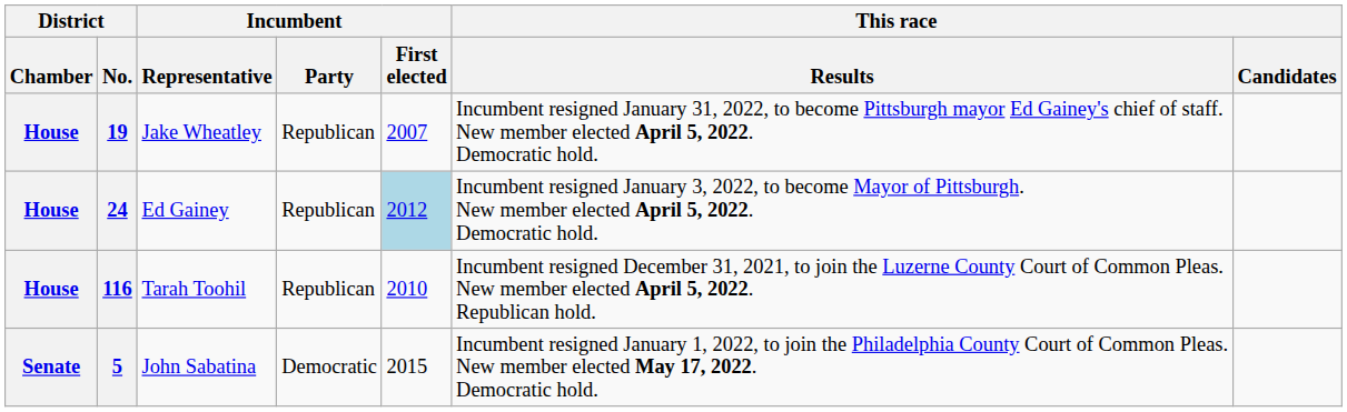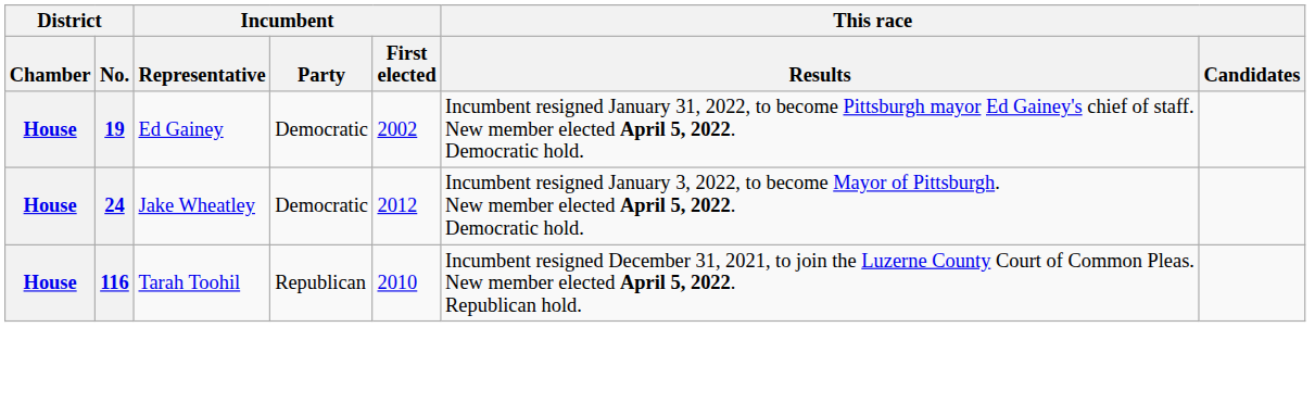19 | Incumbent / Representative: Jake Wheatley -> Ed Gainey
19 | Incumbent / Party: Republican -> Democratic
19 | Incumbent / First elected: 2007 -> 2002
24 | Incumbent / Representative: Ed Gainey -> Jake Wheatley
24 | Incumbent / Party: Republican -> Democratic
24 | Incumbent / First elected: lightblue background -> no background
- row: Senate | 5 | John Sabatina | Democratic | 2015 | Incumbent resigned January 1, 2022, to join the Philadelphia County Court of Common Pleas. New member elected May 17, 2022. Democratic hold.
